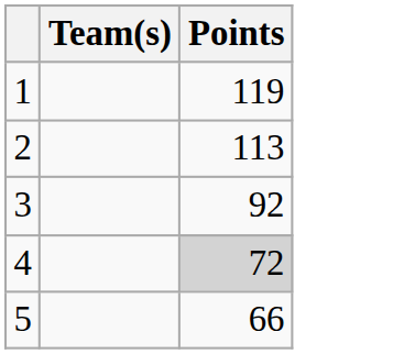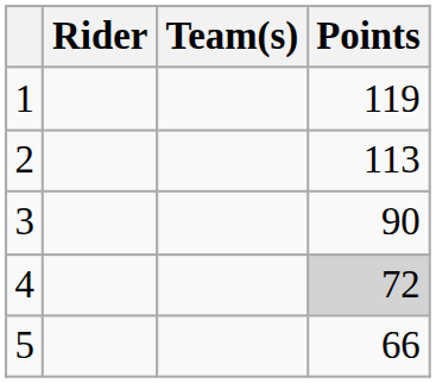+ column: Rider
3 | Points: 92 -> 90
